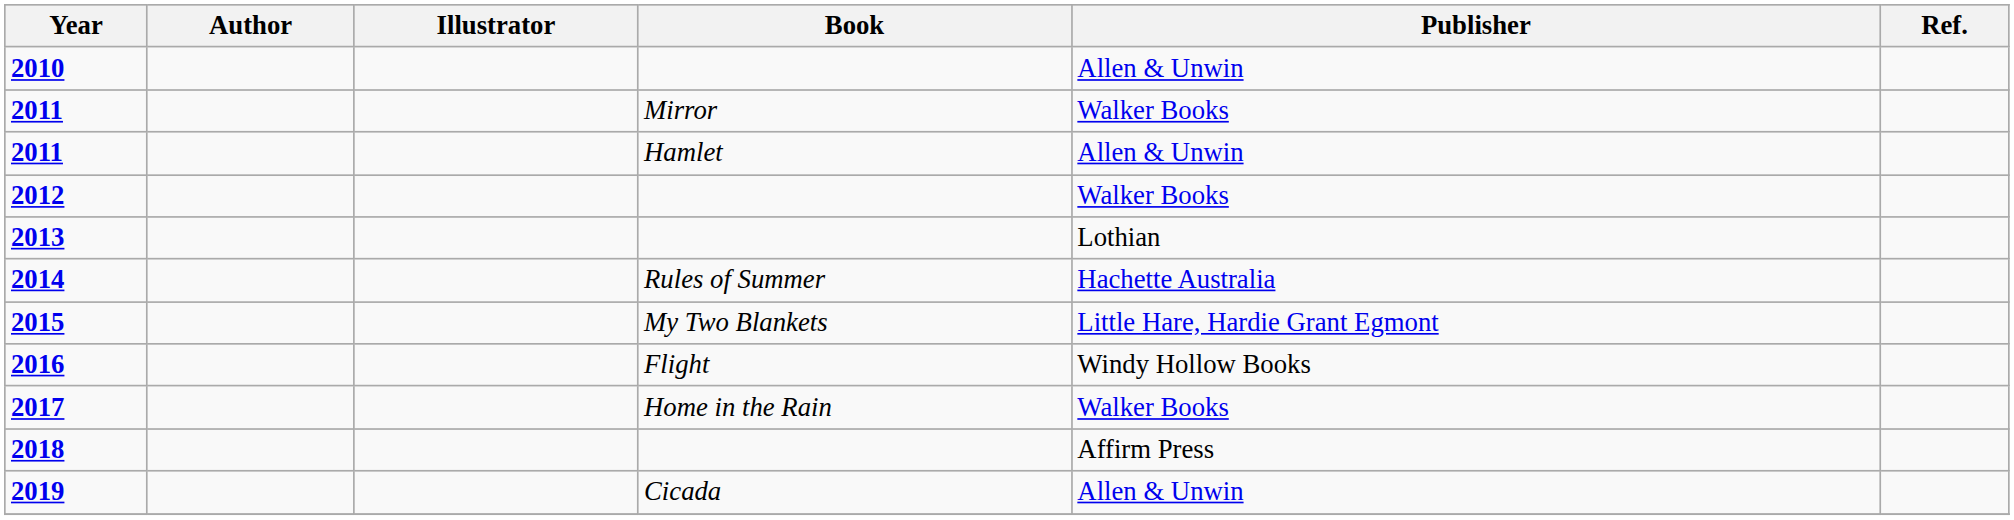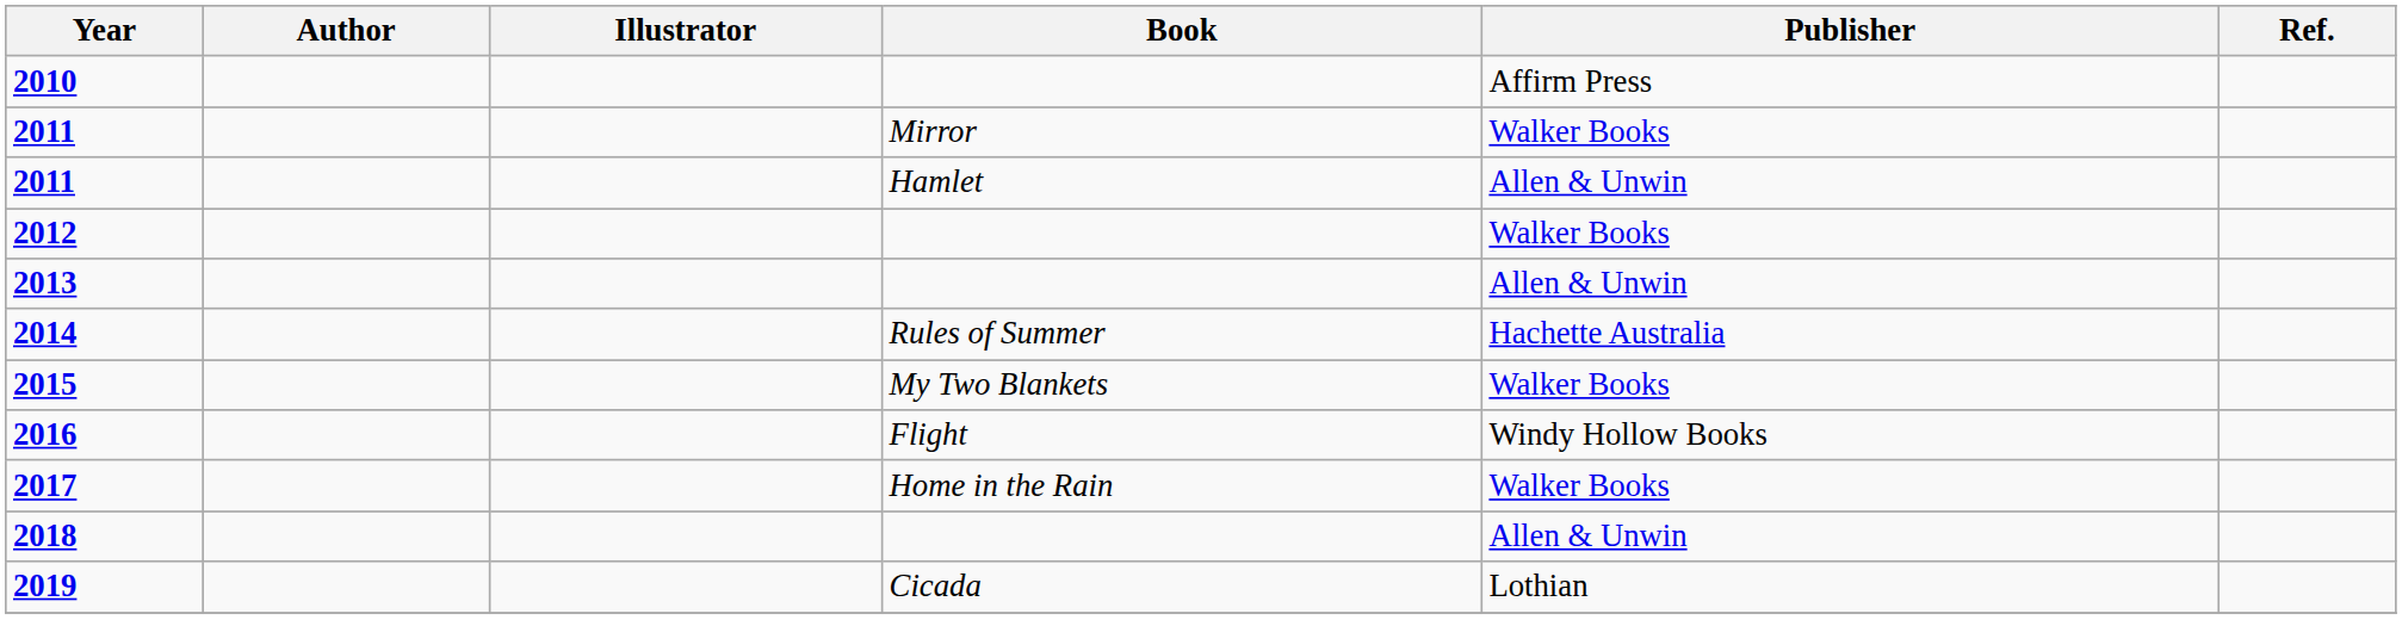2010 | Publisher: Allen & Unwin -> Affirm Press
2013 | Publisher: Lothian -> Allen & Unwin
2015 | Publisher: Little Hare, Hardie Grant Egmont -> Walker Books
2018 | Publisher: Affirm Press -> Allen & Unwin
2019 | Publisher: Allen & Unwin -> Lothian
